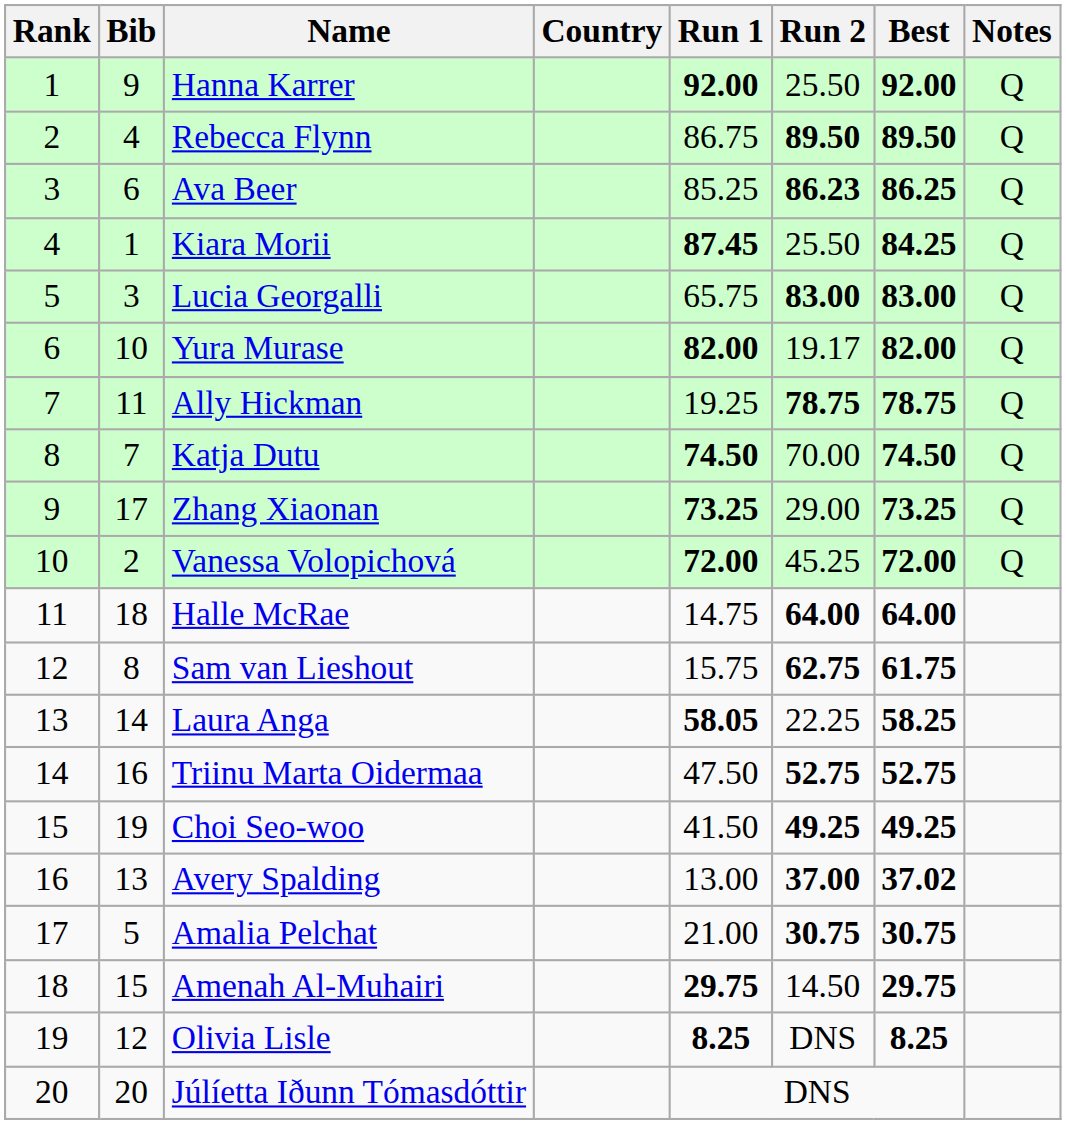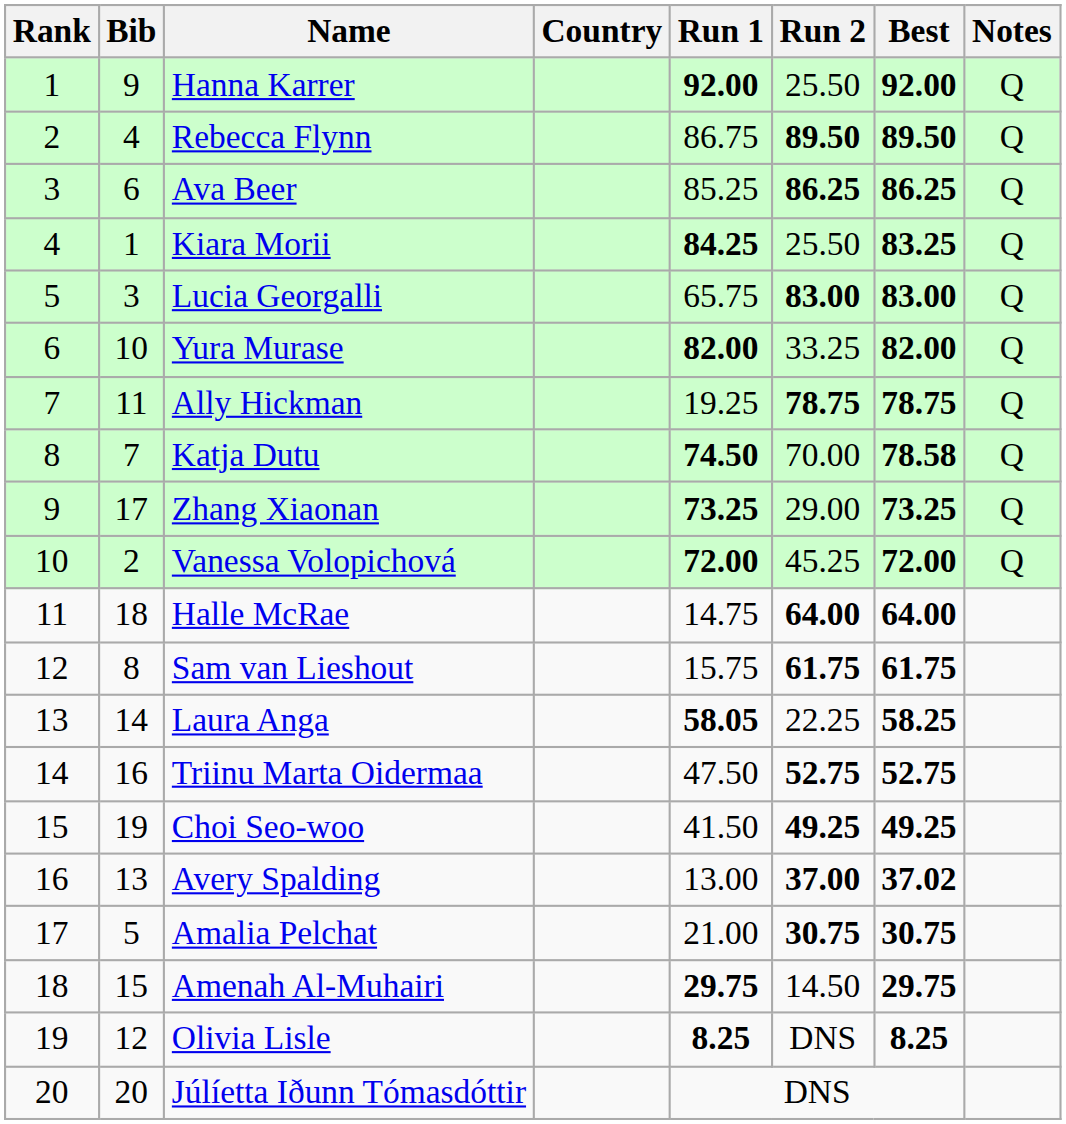Ava Beer | Run 2: 86.23 -> 86.25
Kiara Morii | Run 1: 87.45 -> 84.25
Kiara Morii | Best: 84.25 -> 83.25
Yura Murase | Run 2: 19.17 -> 33.25
Katja Dutu | Best: 74.50 -> 78.58
Sam van Lieshout | Run 2: 62.75 -> 61.75
